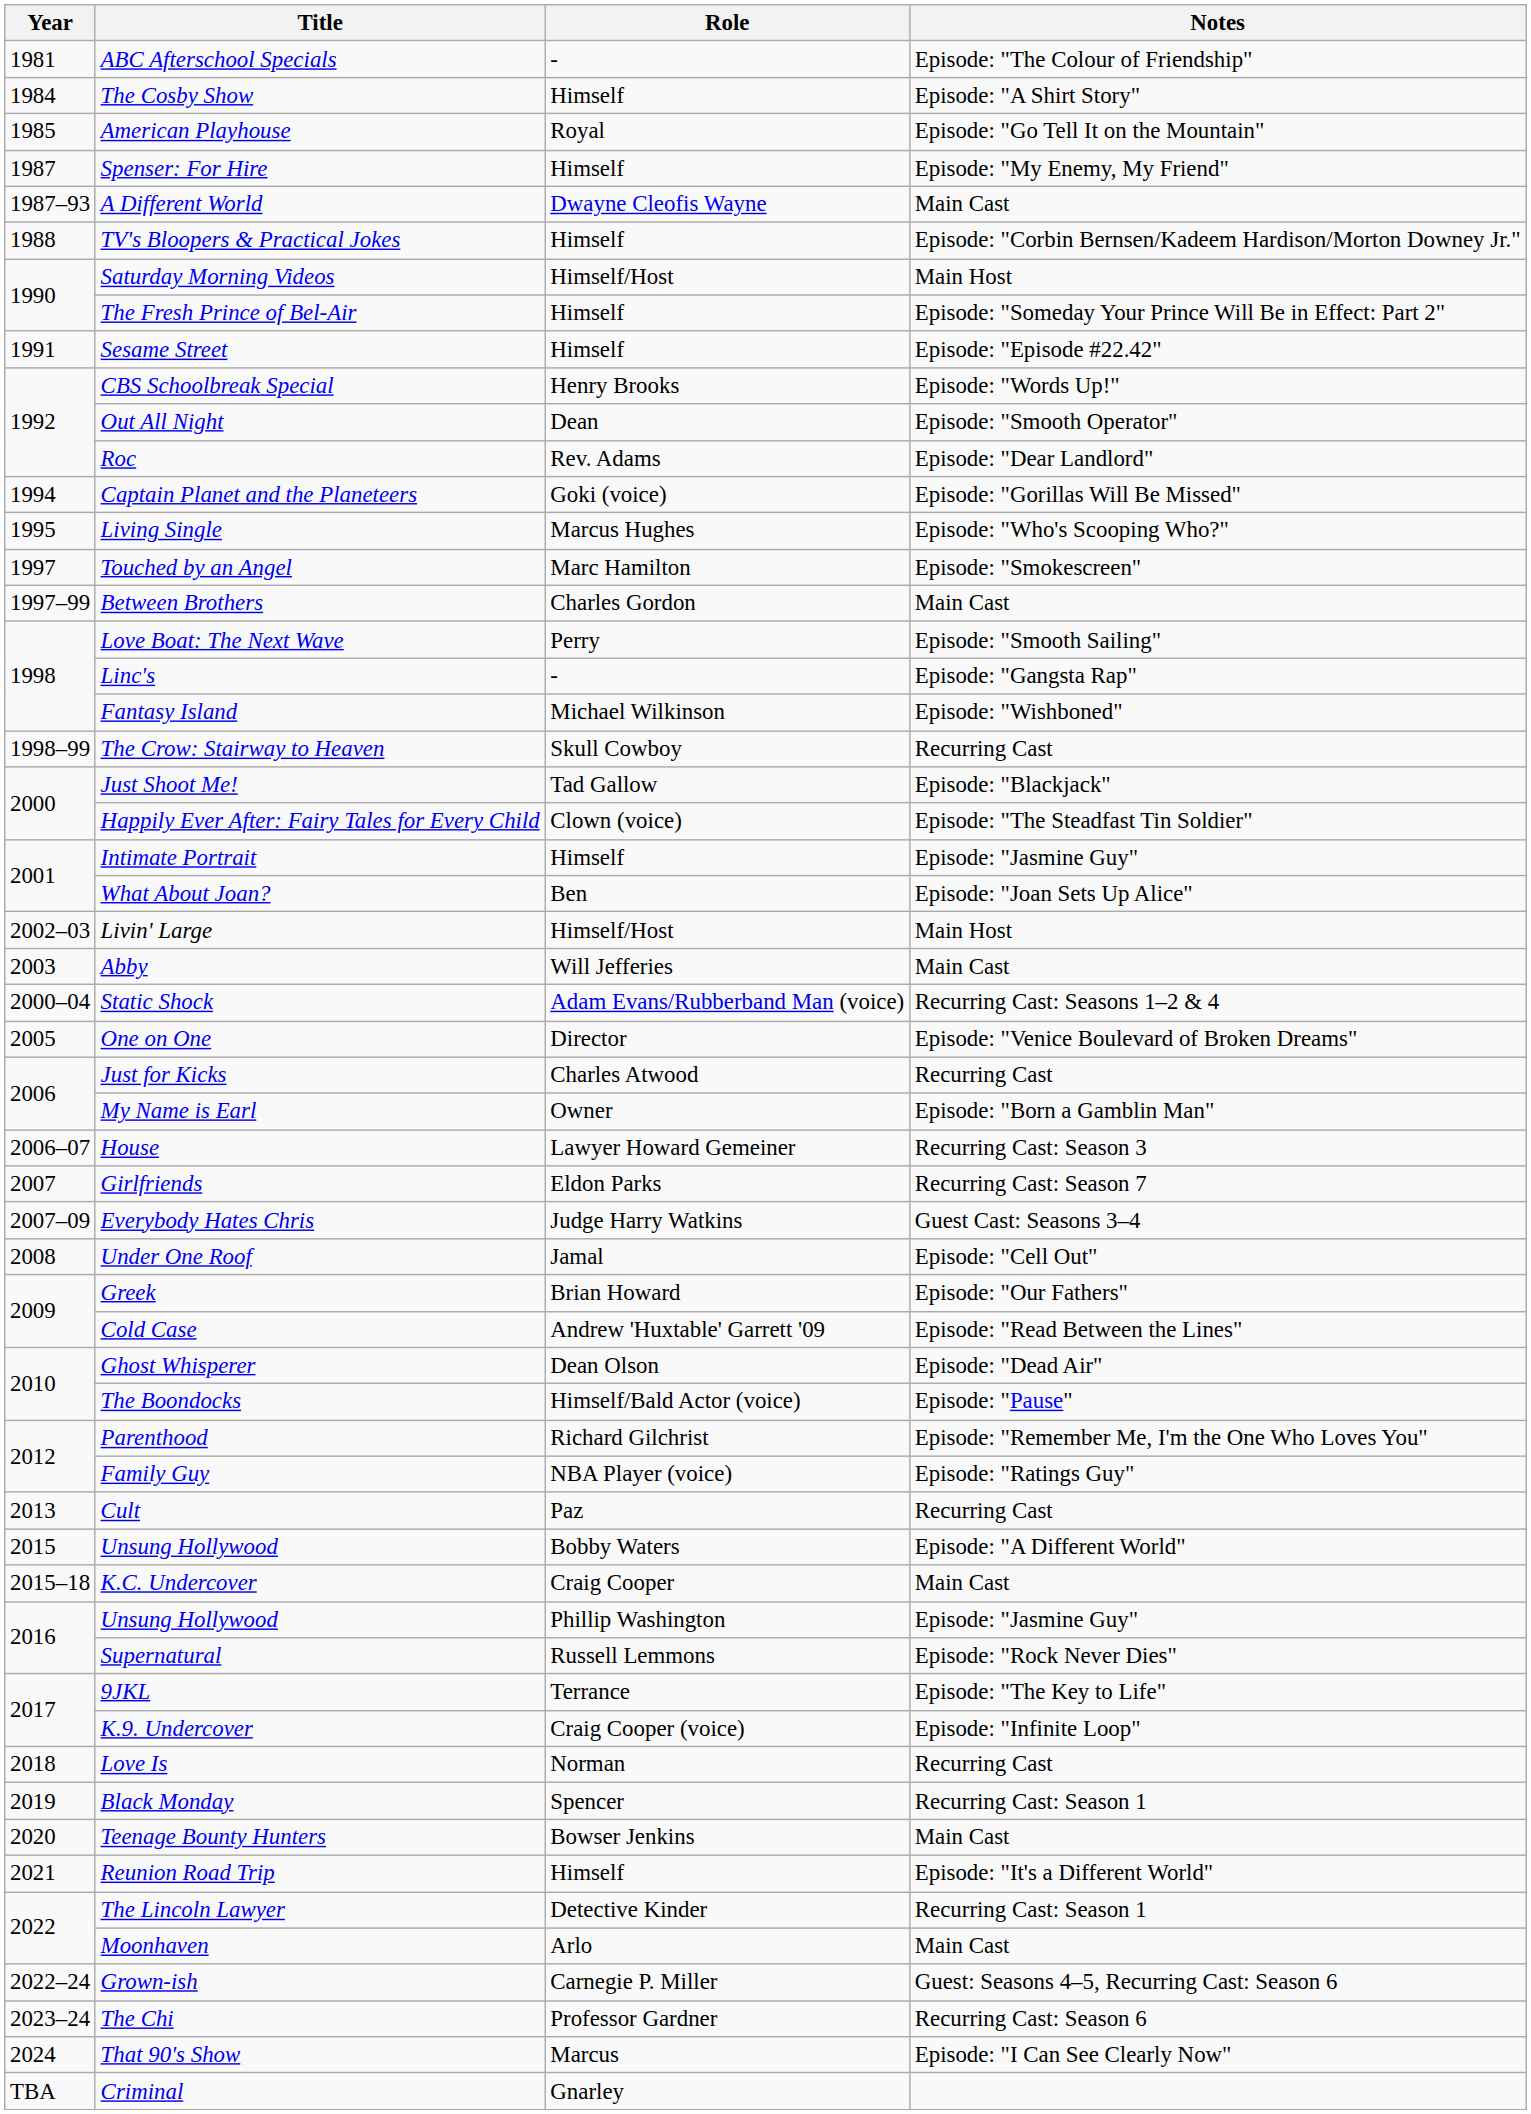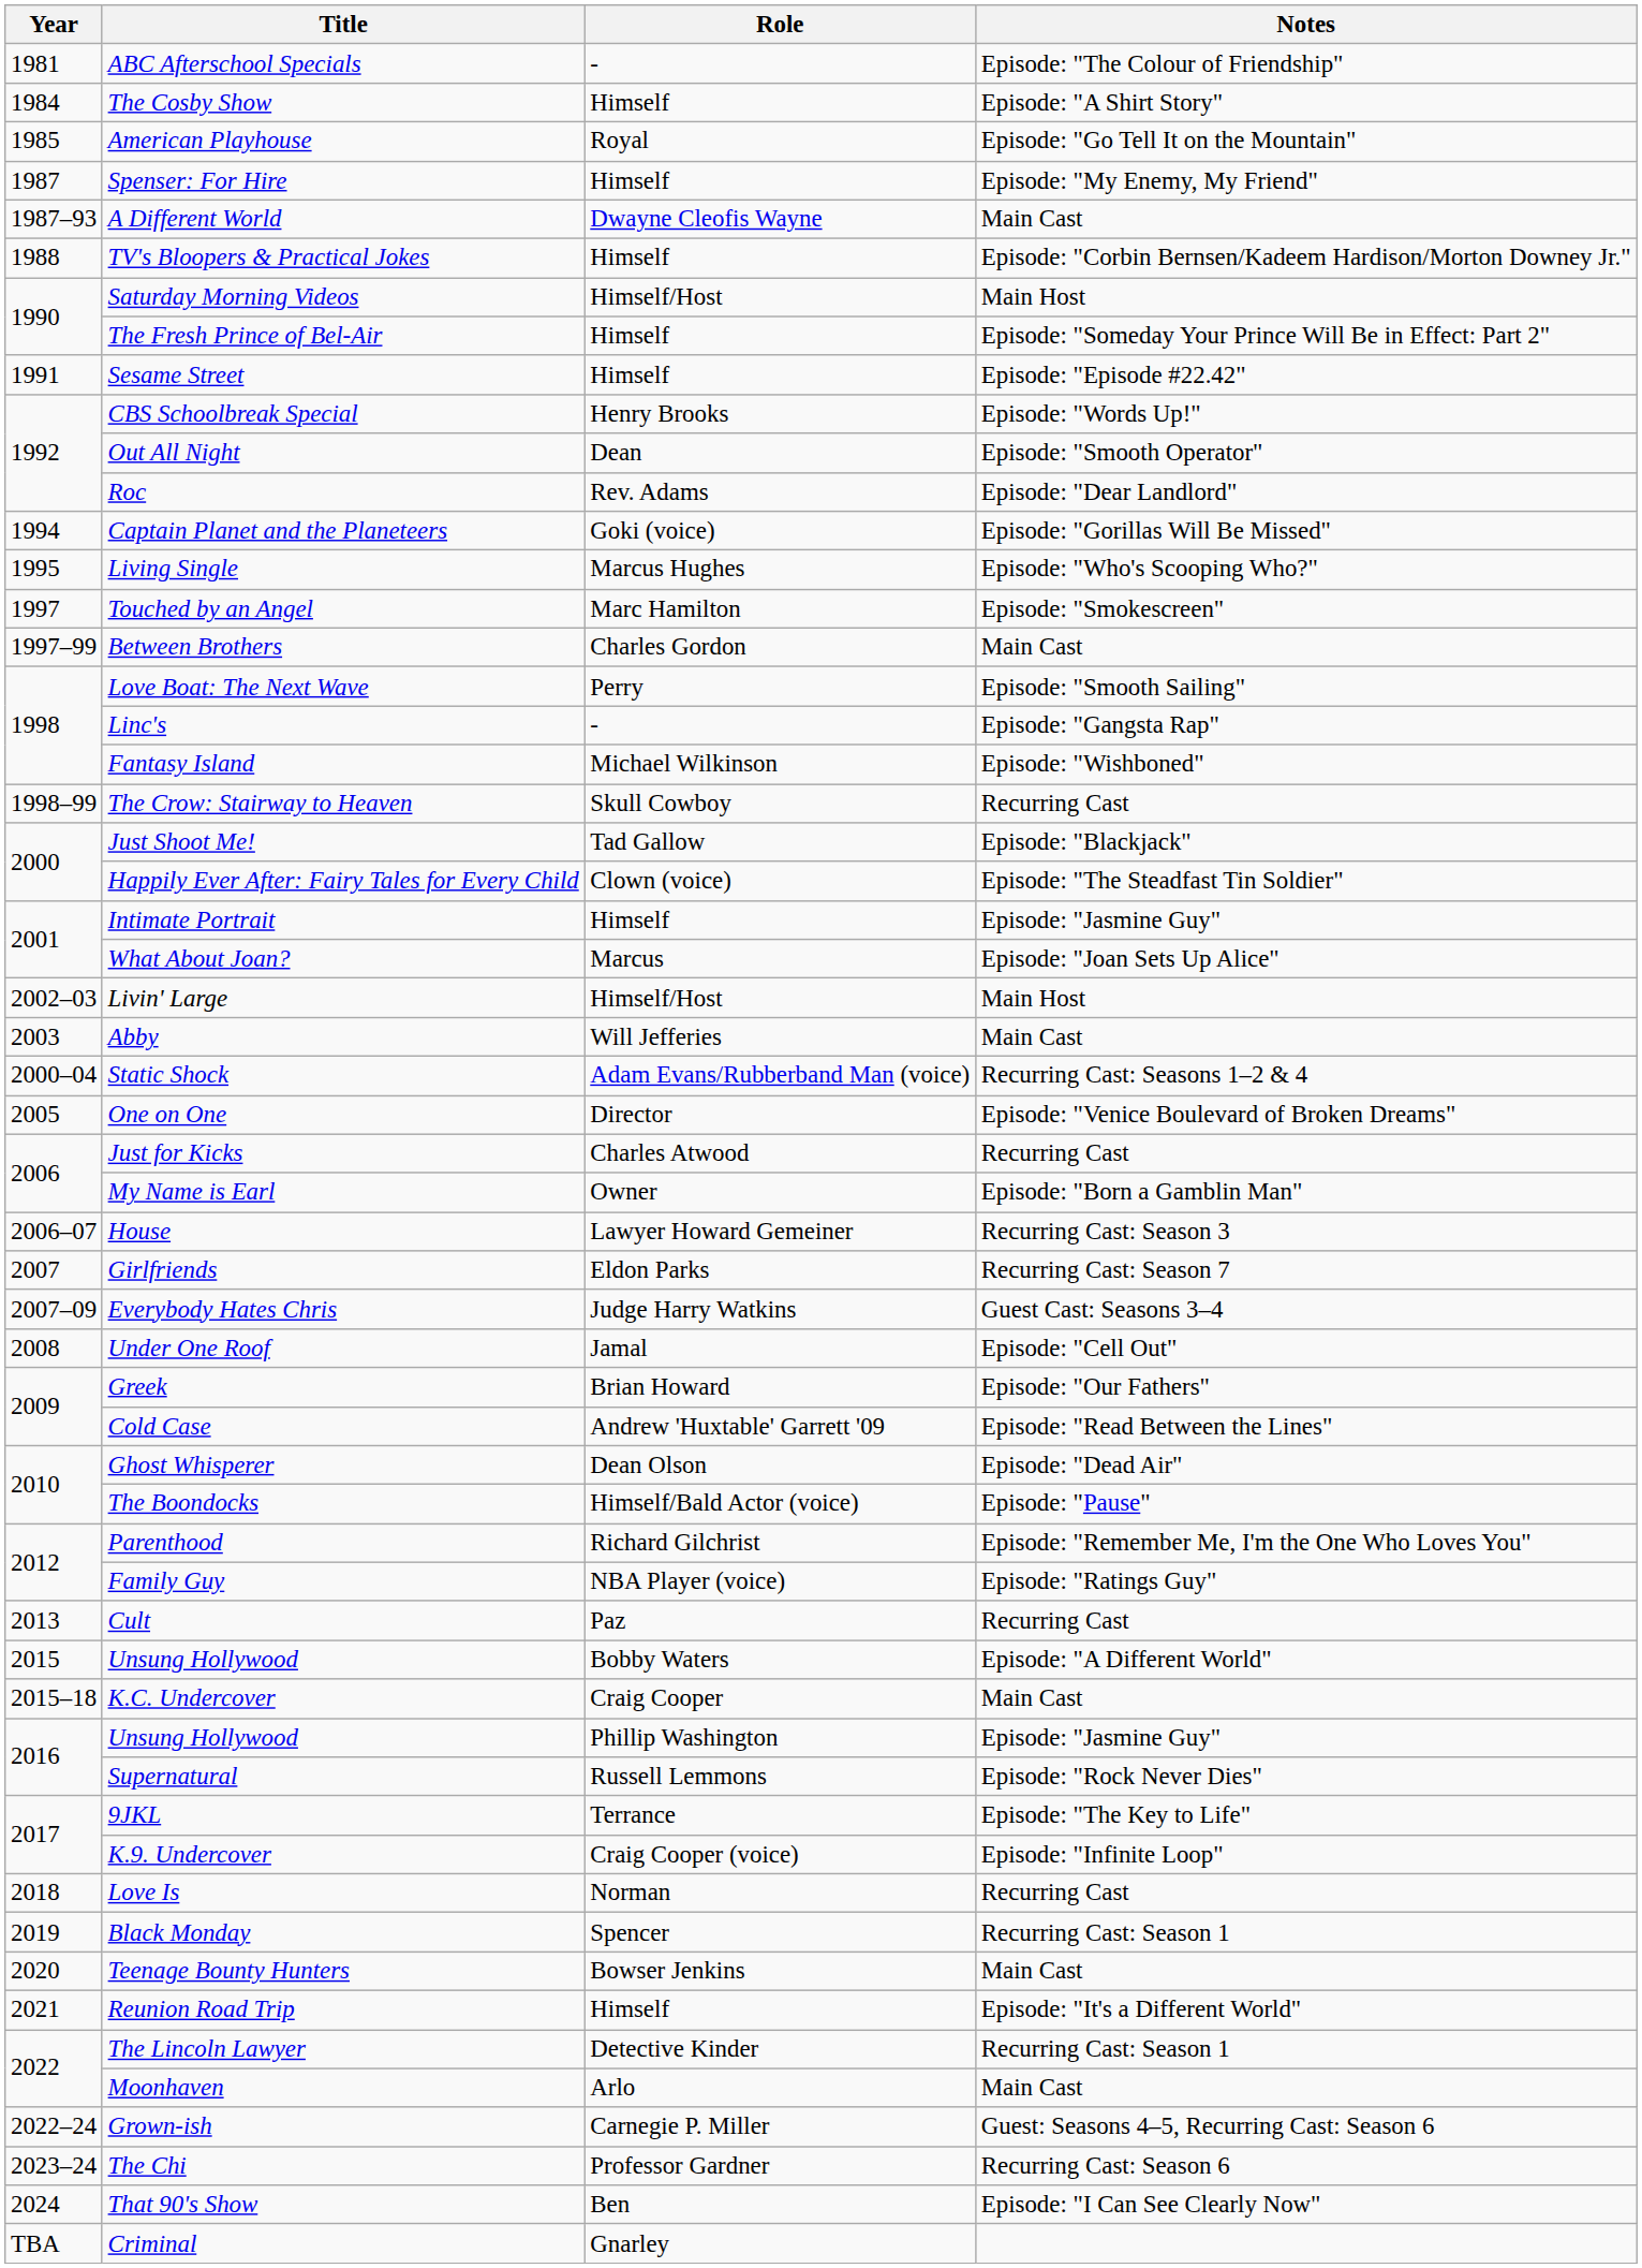What About Joan? | Role: Ben -> Marcus
That 90's Show | Role: Marcus -> Ben
